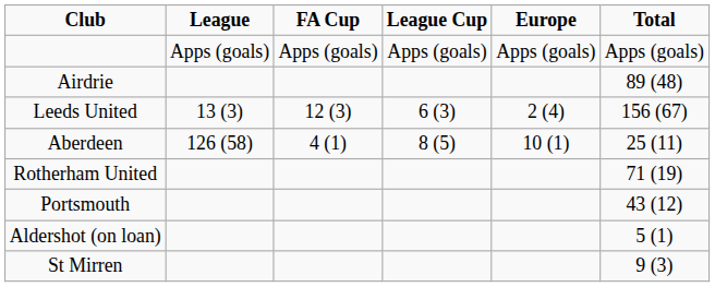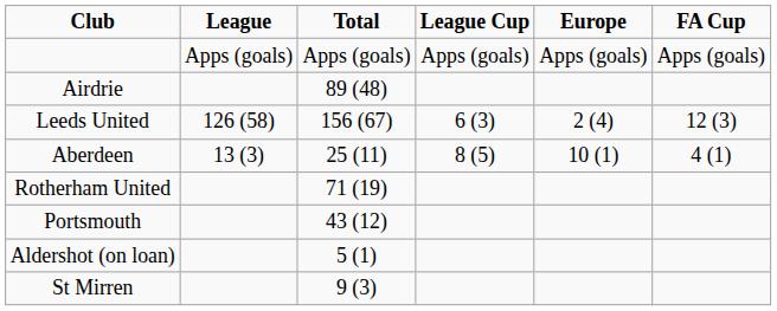columns swapped: FA Cup <-> Total
Leeds United | League: 13 (3) -> 126 (58)
Aberdeen | League: 126 (58) -> 13 (3)
